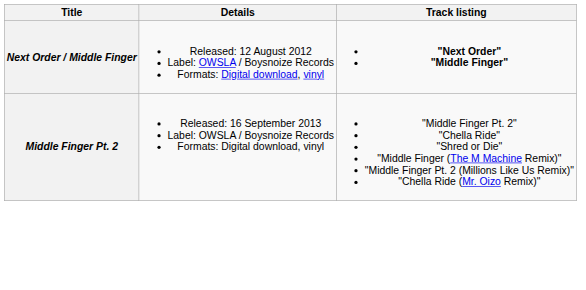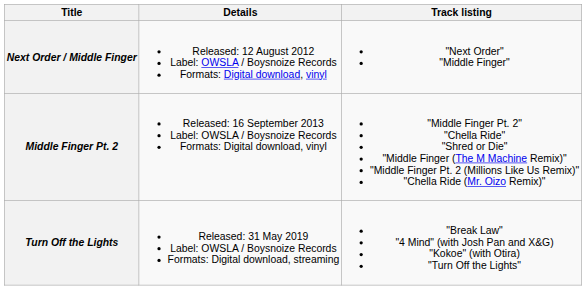Next Order / Middle Finger | Track listing: bold -> normal
+ row: Turn Off the Lights | Released: 31 May 2019 Label: OWSLA / Boysnoize Records Formats: Digital download, streaming | "Break Law" "4 Mind" (with Josh Pan and X&G) "Kokoe" (with Otira) "Turn Off the Lights"
